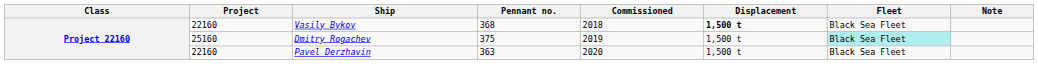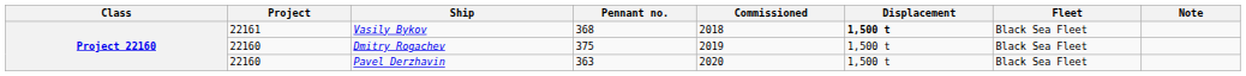Vasily Bykov | Project: 22160 -> 22161
Dmitry Rogachev | Project: 25160 -> 22160
Dmitry Rogachev | Fleet: paleturquoise background -> no background
